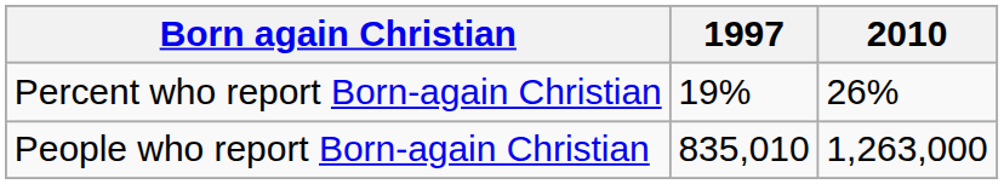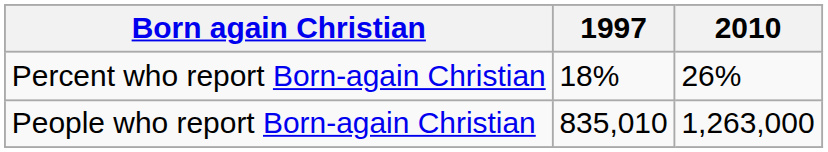Percent who report Born-again Christian | 1997: 19% -> 18%
